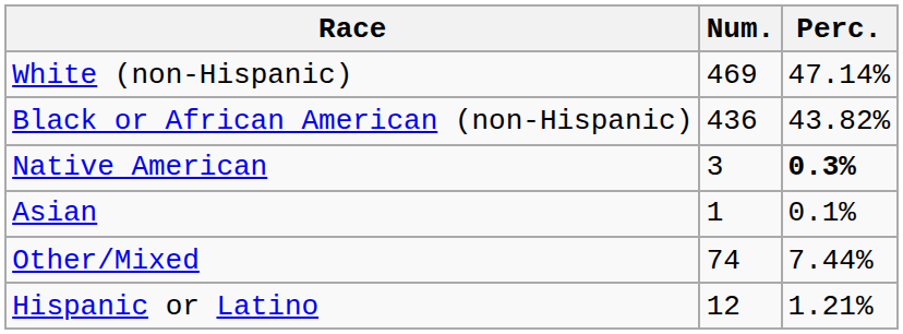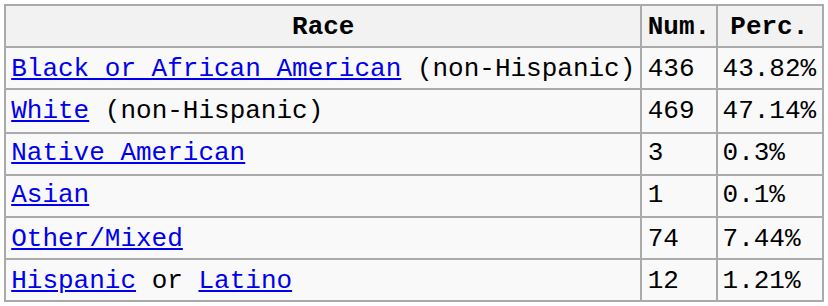rows swapped: White (non-Hispanic) <-> Black or African American (non-Hispanic)
Native American | Perc.: bold -> normal
